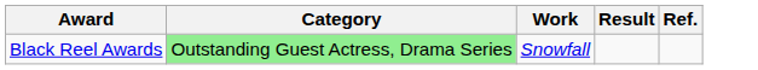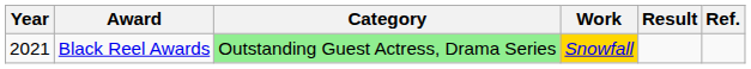+ column: Year | 2021
Black Reel Awards | Work: no background -> gold background
